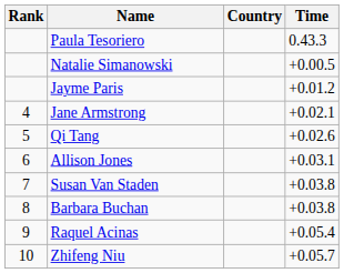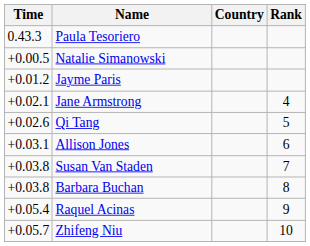columns swapped: Rank <-> Time
